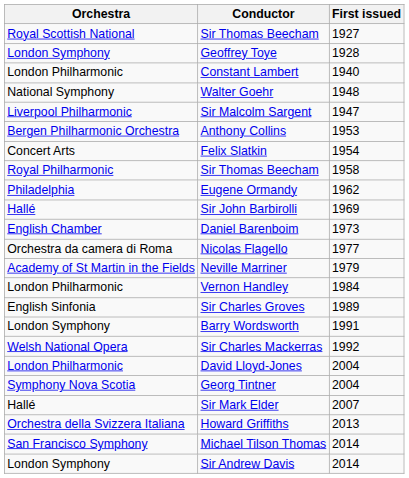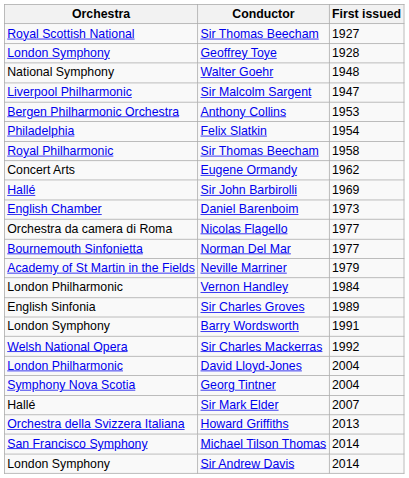- row: London Philharmonic | Constant Lambert | 1940
Felix Slatkin | Orchestra: Concert Arts -> Philadelphia
Eugene Ormandy | Orchestra: Philadelphia -> Concert Arts
+ row: Bournemouth Sinfonietta | Norman Del Mar | 1977
